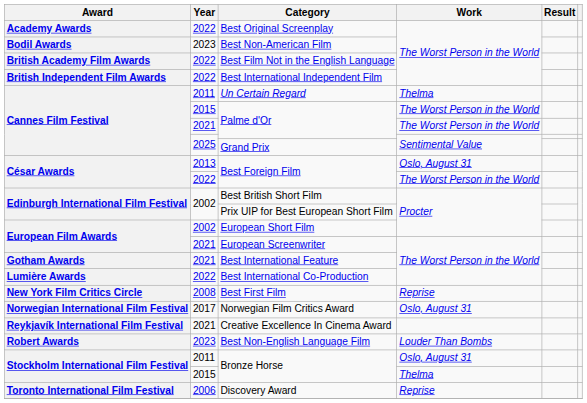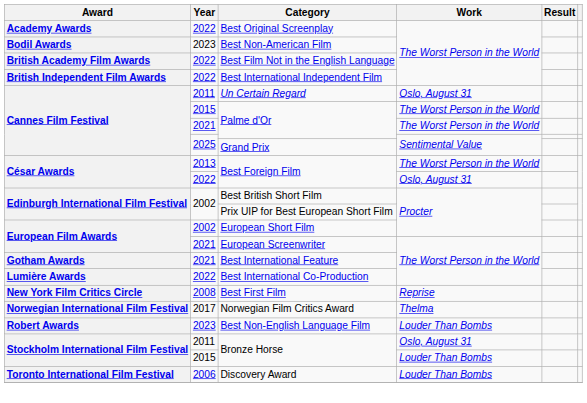Un Certain Regard | Work: Thelma -> Oslo, August 31
2013 / Best Foreign Film | Work: Oslo, August 31 -> The Worst Person in the World
2022 / Best Foreign Film | Work: The Worst Person in the World -> Oslo, August 31
Norwegian Film Critics Award | Work: Oslo, August 31 -> Thelma
- row: Reykjavík International Film Festival | 2021 | Creative Excellence In Cinema Award
2015 / Bronze Horse | Work: Thelma -> Louder Than Bombs
Discovery Award | Work: Reprise -> Louder Than Bombs
